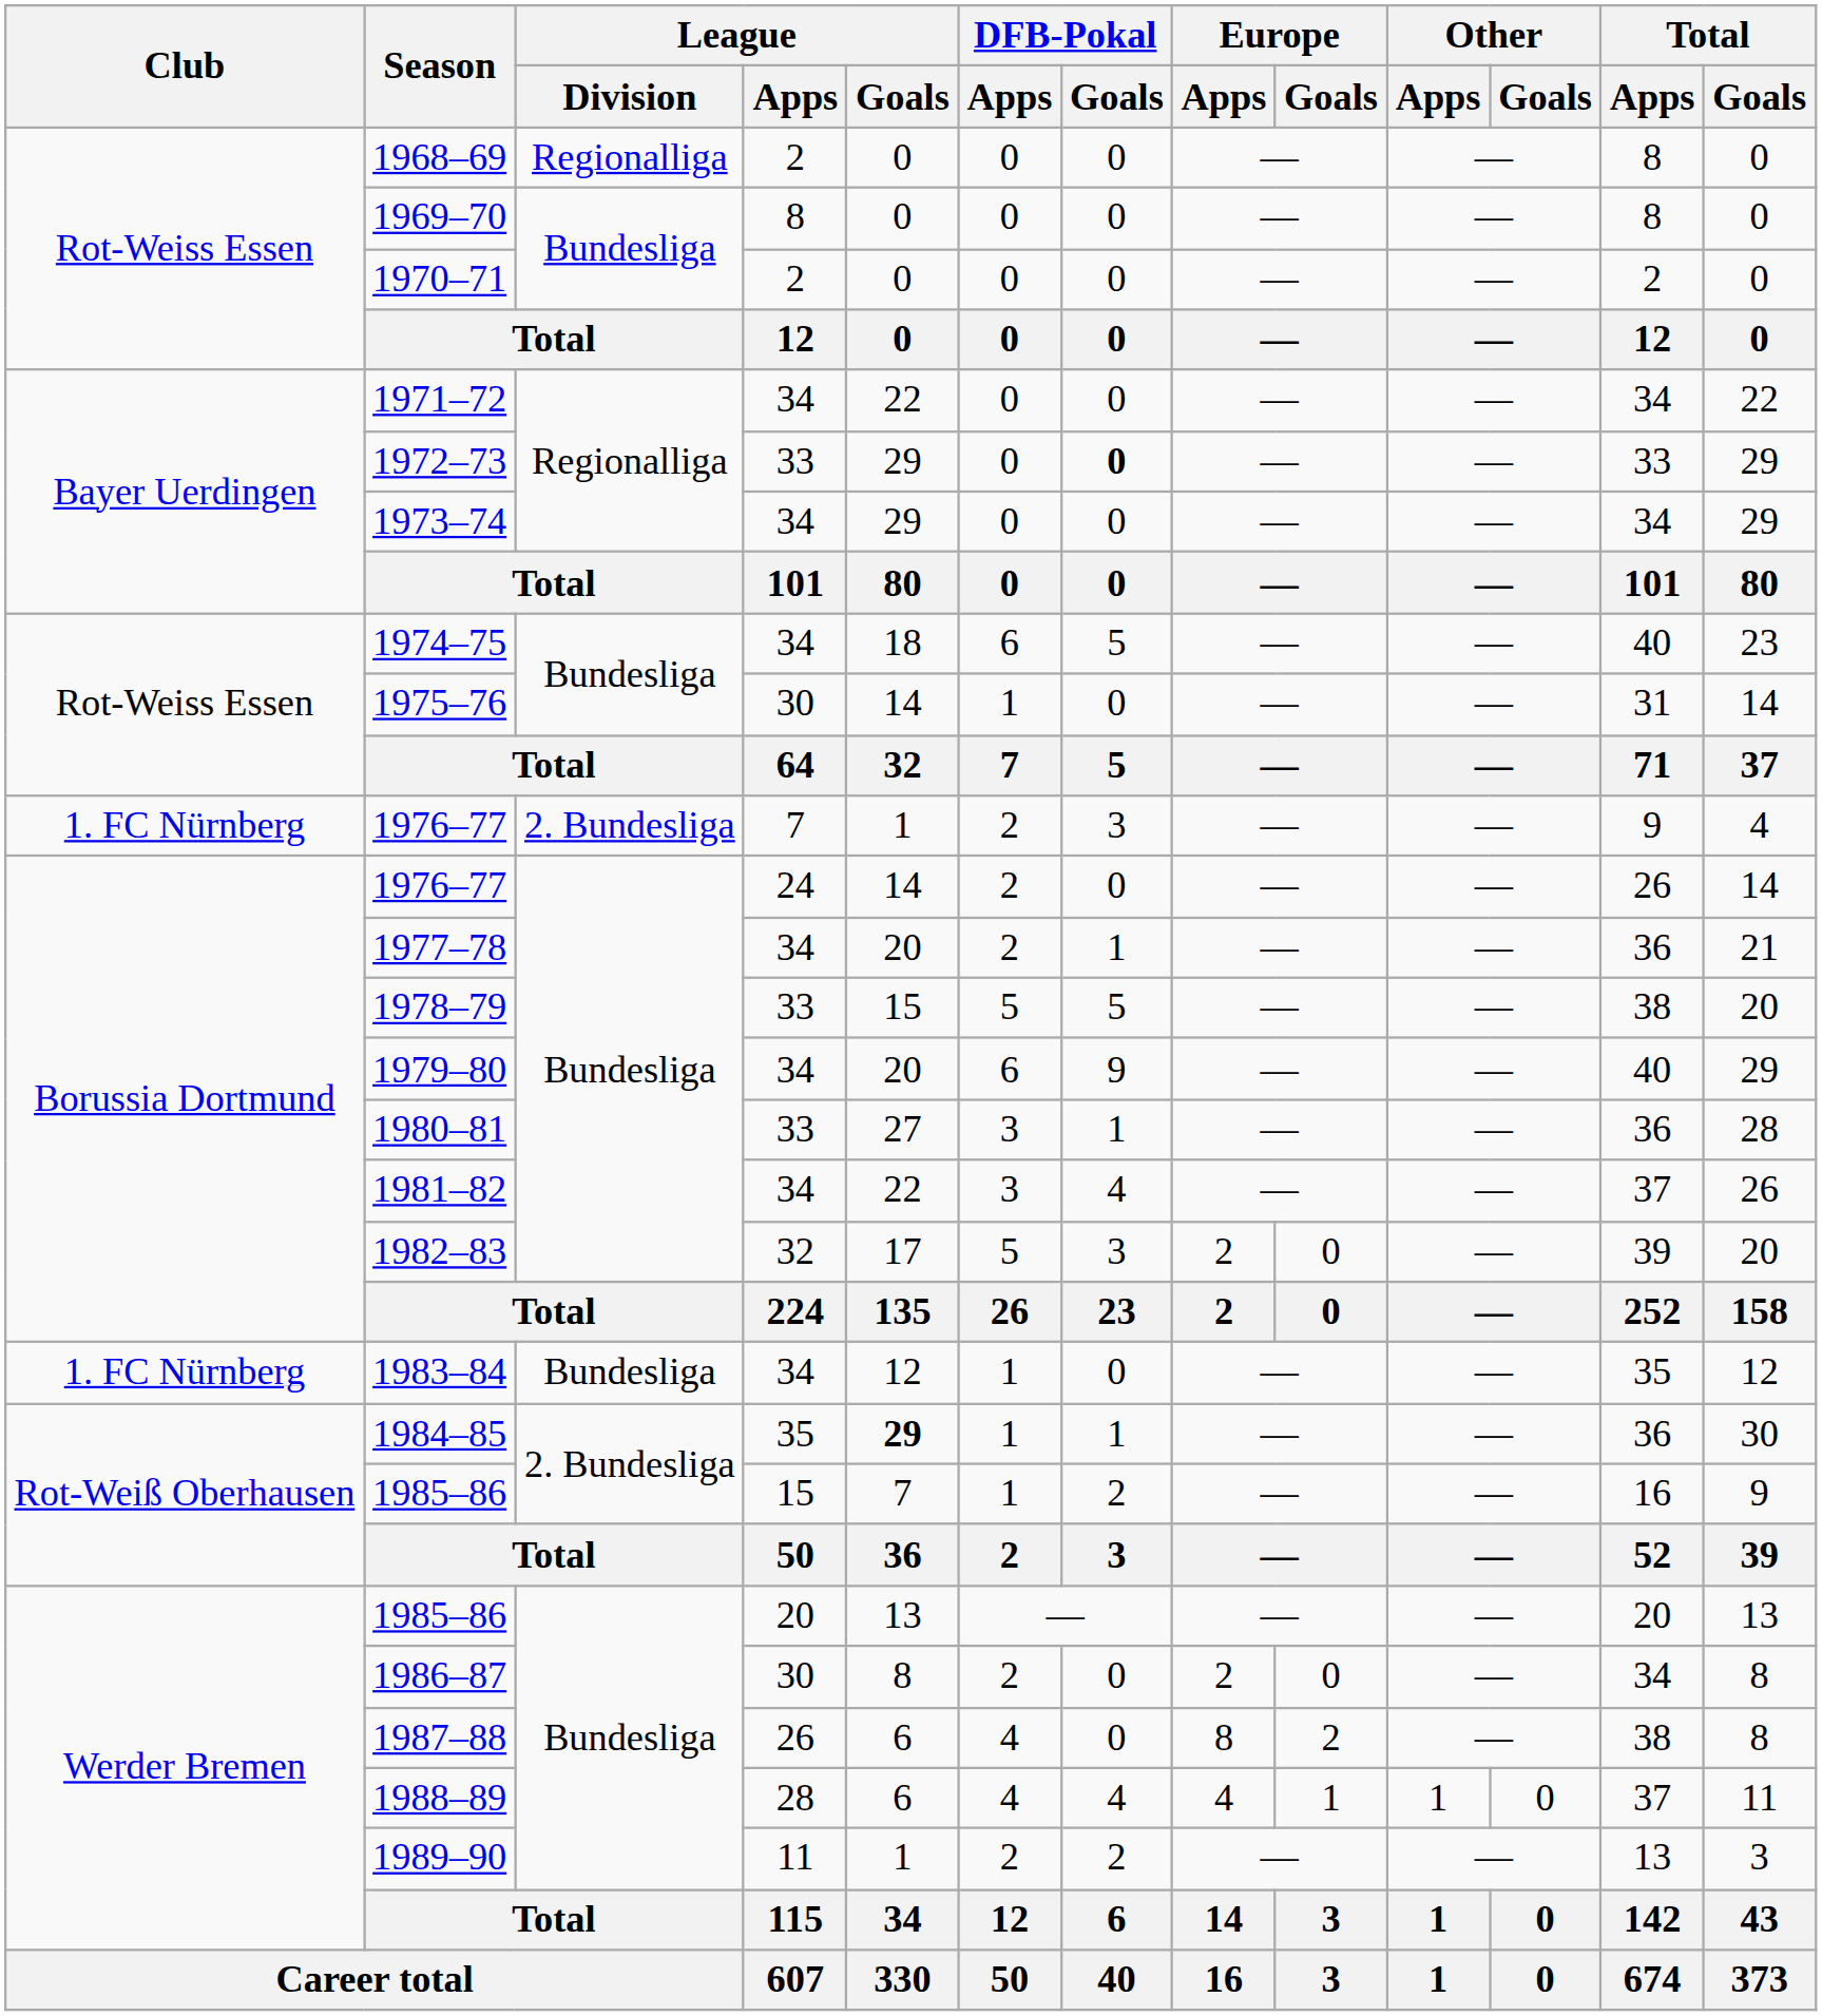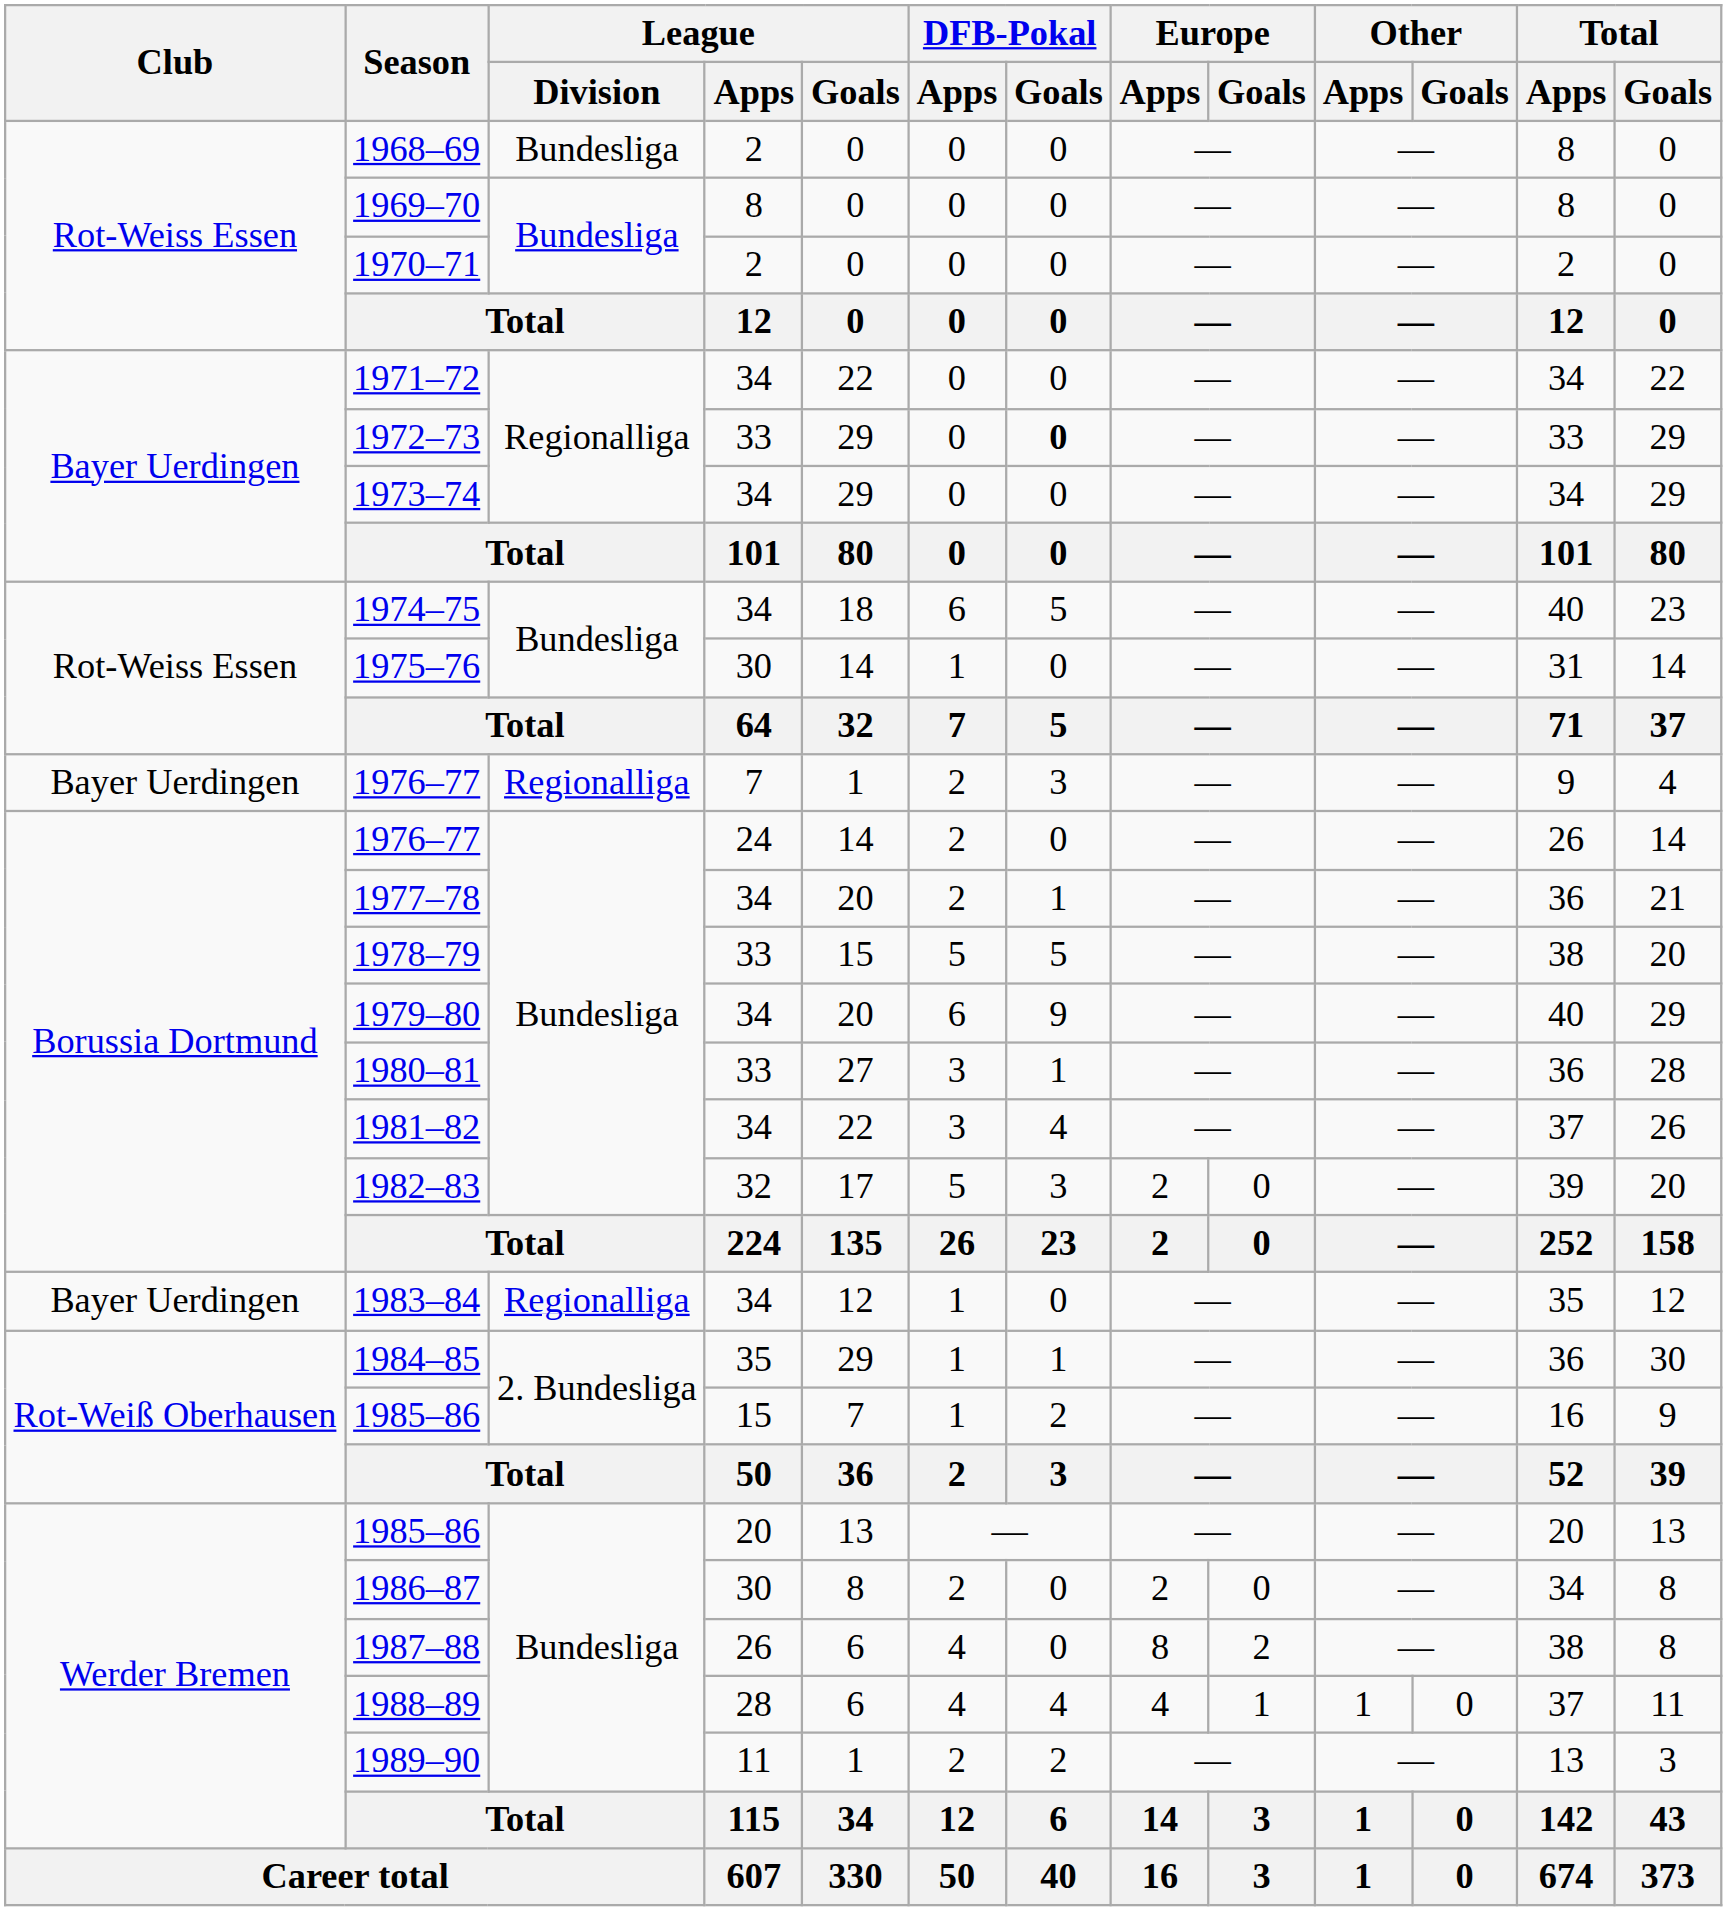1968–69 | League / Division: Regionalliga -> Bundesliga
1976–77 / 7 | Club: 1. FC Nürnberg -> Bayer Uerdingen
1976–77 / 7 | League / Division: 2. Bundesliga -> Regionalliga
1983–84 | Club: 1. FC Nürnberg -> Bayer Uerdingen
1983–84 | League / Division: Bundesliga -> Regionalliga
1984–85 | League / Goals: bold -> normal
